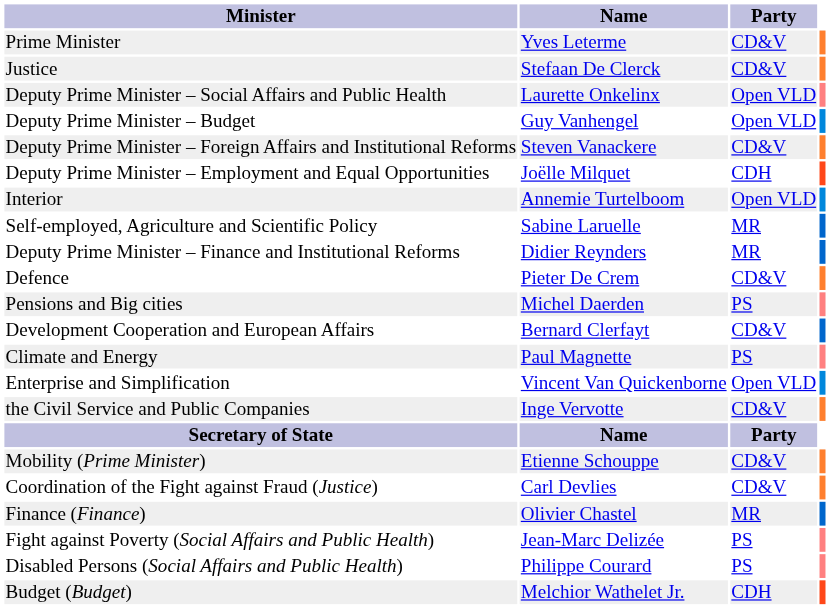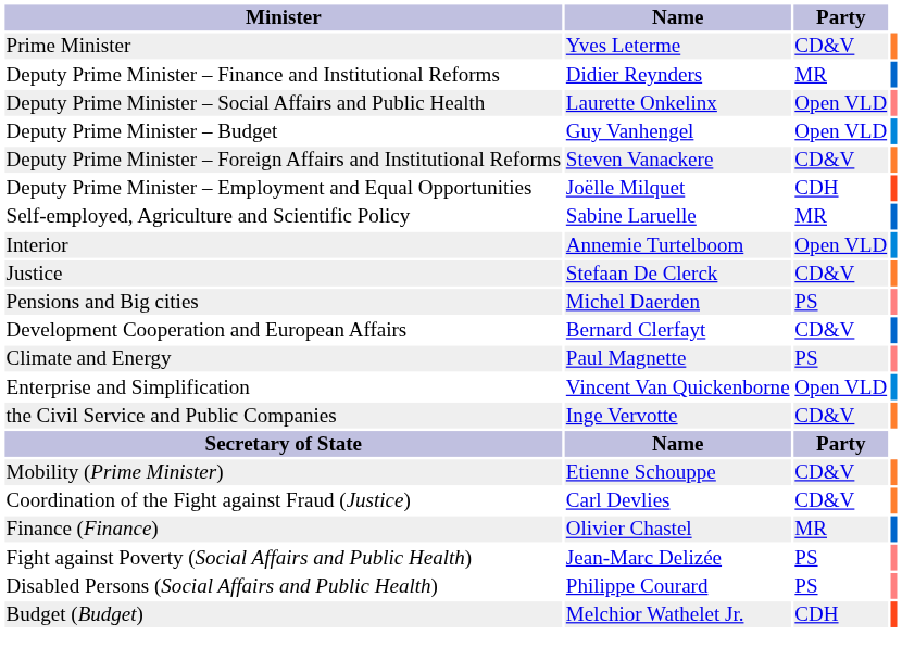rows swapped: Deputy Prime Minister – Finance and Institutional Reforms <-> Justice
rows swapped: Interior <-> Self-employed, Agriculture and Scientific Policy
- row: Defence | Pieter De Crem | CD&V
